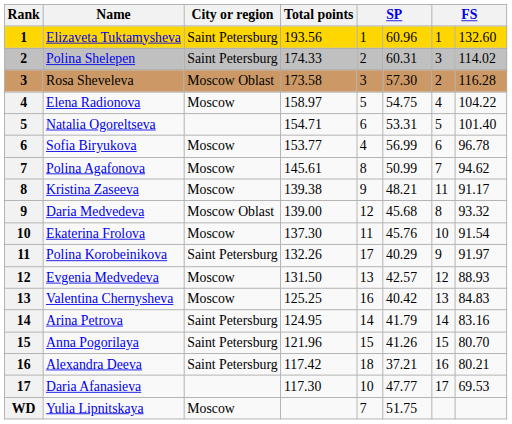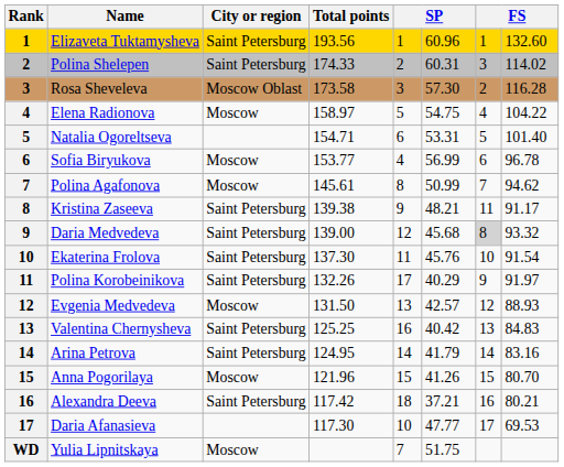Kristina Zaseeva | City or region: Moscow -> Saint Petersburg
Daria Medvedeva | City or region: Moscow Oblast -> Saint Petersburg
Daria Medvedeva | column 7: no background -> lightgrey background
Ekaterina Frolova | City or region: Moscow -> Saint Petersburg
Valentina Chernysheva | City or region: Moscow -> Saint Petersburg
Anna Pogorilaya | City or region: Saint Petersburg -> Moscow
